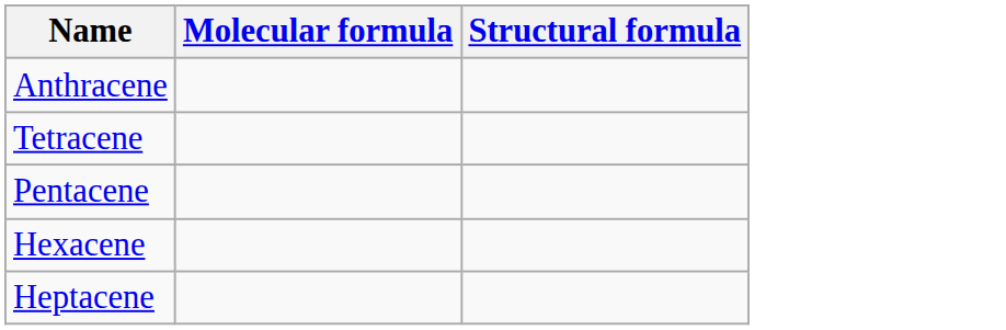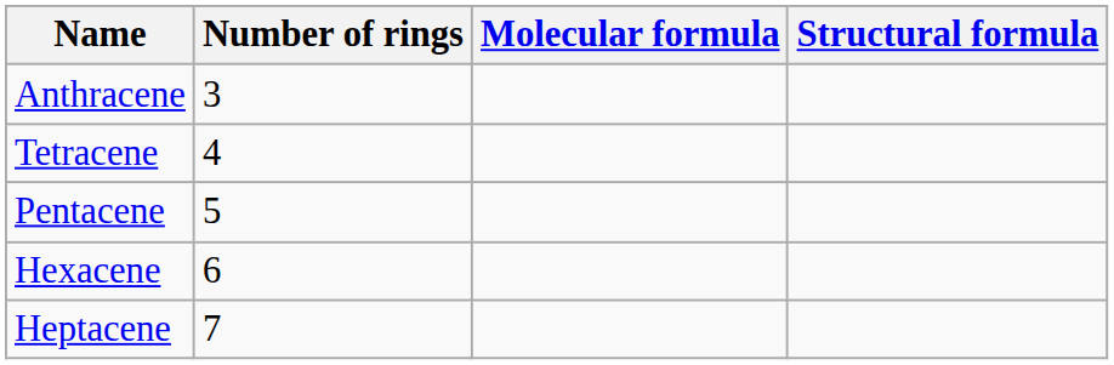+ column: Number of rings | 3 | 4 | 5 | 6 | 7
